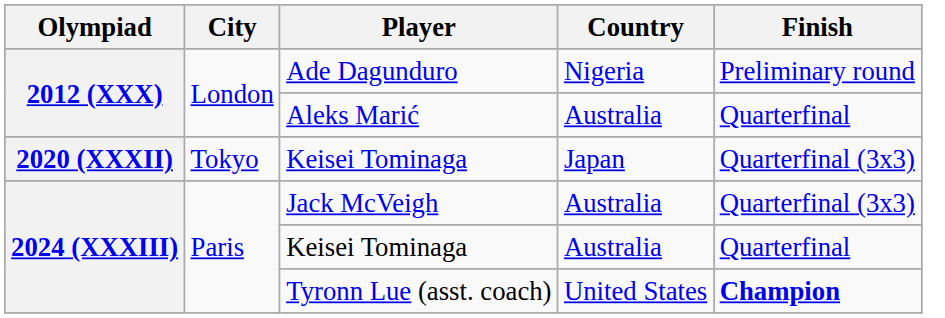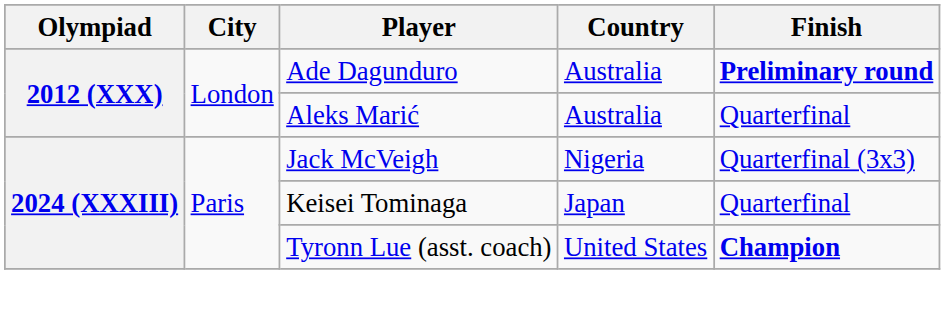Ade Dagunduro | Country: Nigeria -> Australia
Ade Dagunduro | Finish: normal -> bold
- row: 2020 (XXXII) | Tokyo | Keisei Tominaga | Japan | Quarterfinal (3x3)
Jack McVeigh | Country: Australia -> Nigeria
2024 (XXXIII) / Keisei Tominaga | Country: Australia -> Japan
